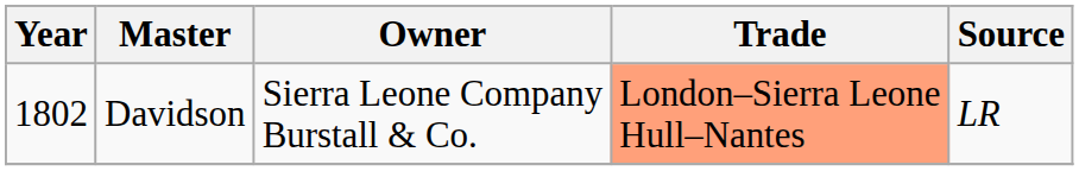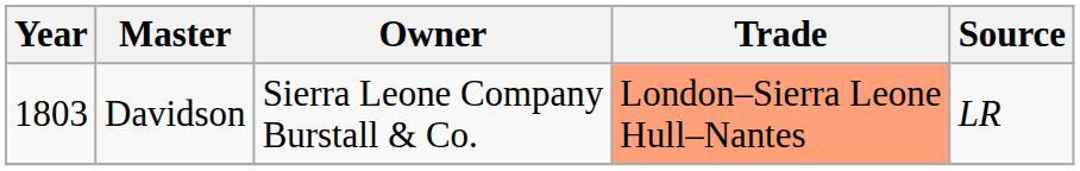Davidson | Year: 1802 -> 1803
